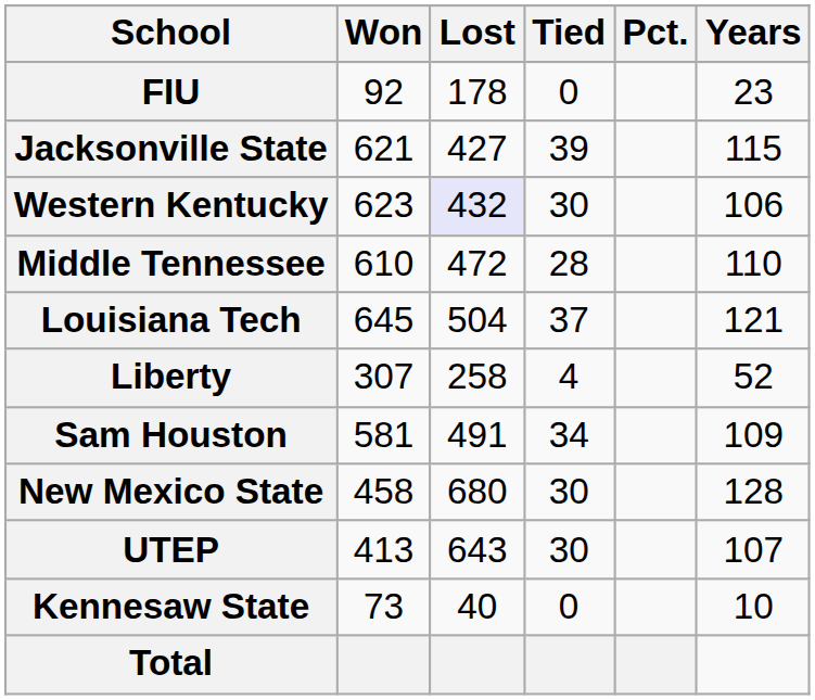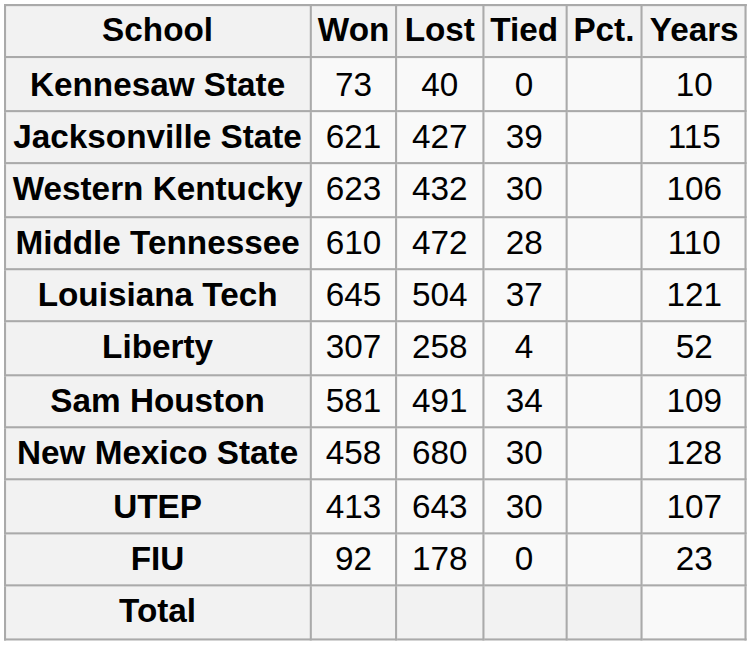rows swapped: Kennesaw State <-> FIU
Western Kentucky | Lost: lavender background -> no background
